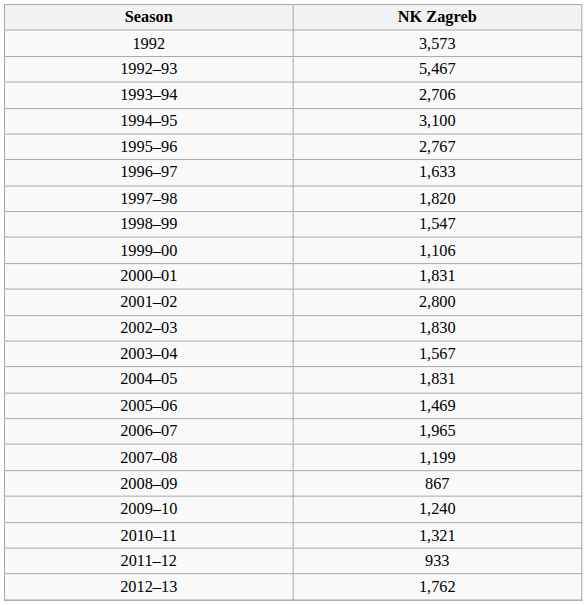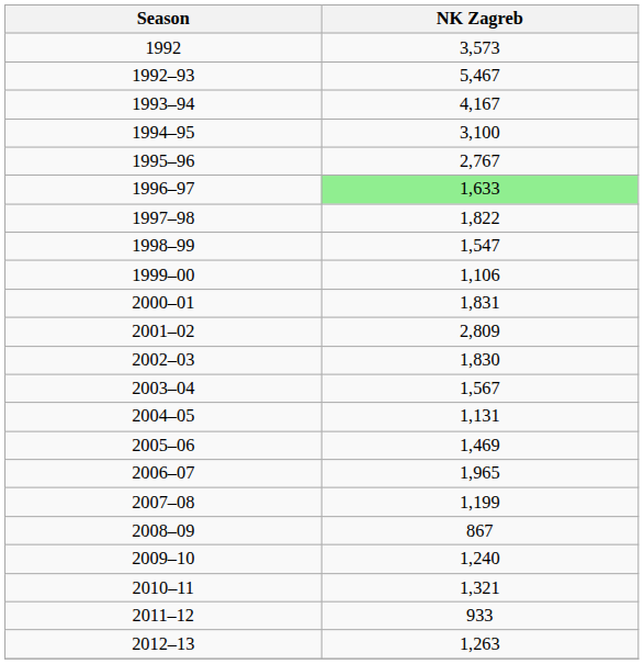1993–94 | NK Zagreb: 2,706 -> 4,167
1996–97 | NK Zagreb: no background -> lightgreen background
1997–98 | NK Zagreb: 1,820 -> 1,822
2001–02 | NK Zagreb: 2,800 -> 2,809
2004–05 | NK Zagreb: 1,831 -> 1,131
2012–13 | NK Zagreb: 1,762 -> 1,263
